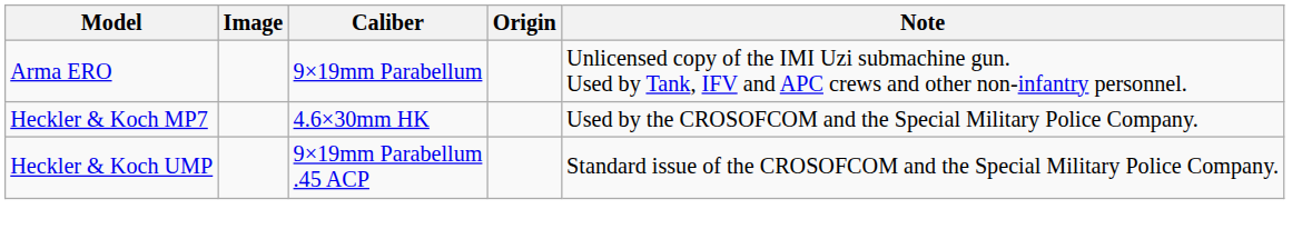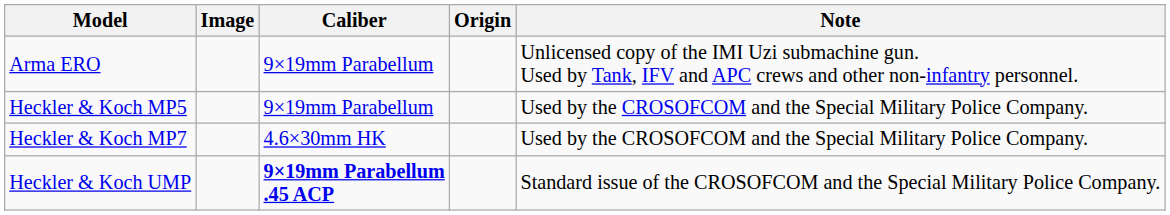+ row: Heckler & Koch MP5 | 9×19mm Parabellum | Used by the CROSOFCOM and the Special Military Police Company.
Heckler & Koch UMP | Caliber: normal -> bold
